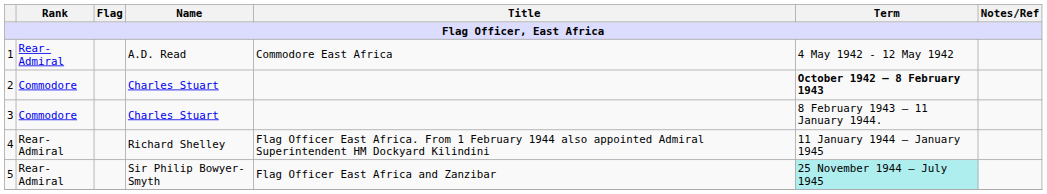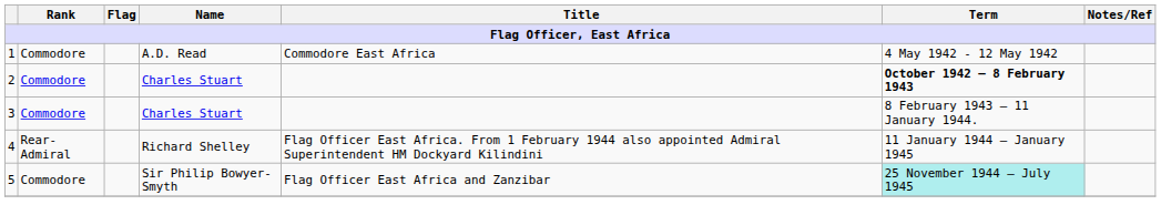1 | Rank: Rear-Admiral -> Commodore
5 | Rank: Rear-Admiral -> Commodore
